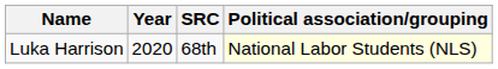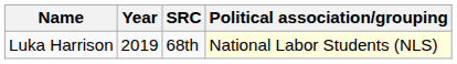Luka Harrison | Year: 2020 -> 2019
